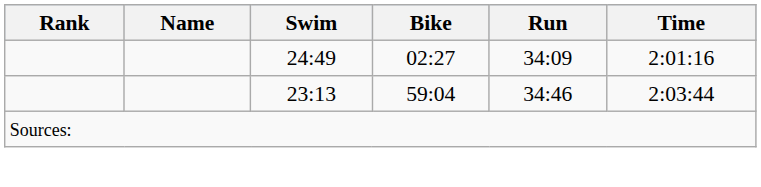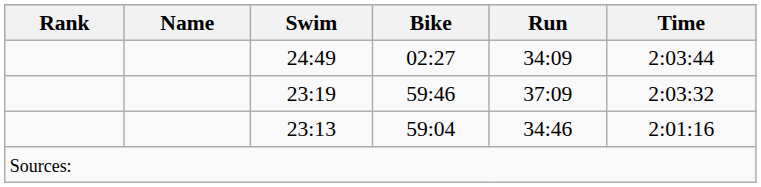24:49 | Time: 2:01:16 -> 2:03:44
+ row: 23:19 | 59:46 | 37:09 | 2:03:32
23:13 | Time: 2:03:44 -> 2:01:16
